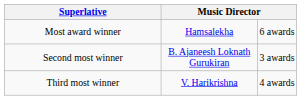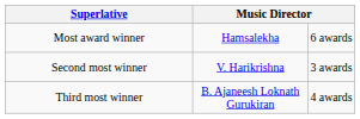Second most winner | column 2: B. Ajaneesh Loknath Gurukiran -> V. Harikrishna
Third most winner | column 2: V. Harikrishna -> B. Ajaneesh Loknath Gurukiran
